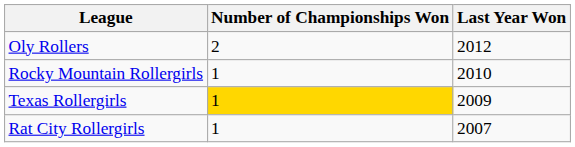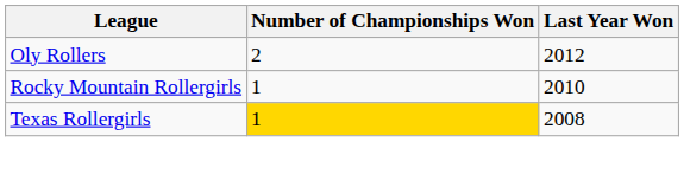Texas Rollergirls | Last Year Won: 2009 -> 2008
- row: Rat City Rollergirls | 1 | 2007
